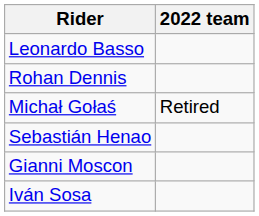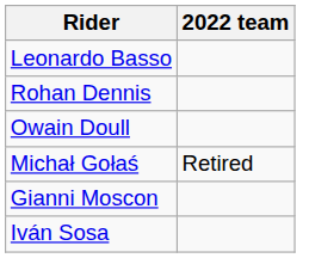+ row: Owain Doull
- row: Sebastián Henao
